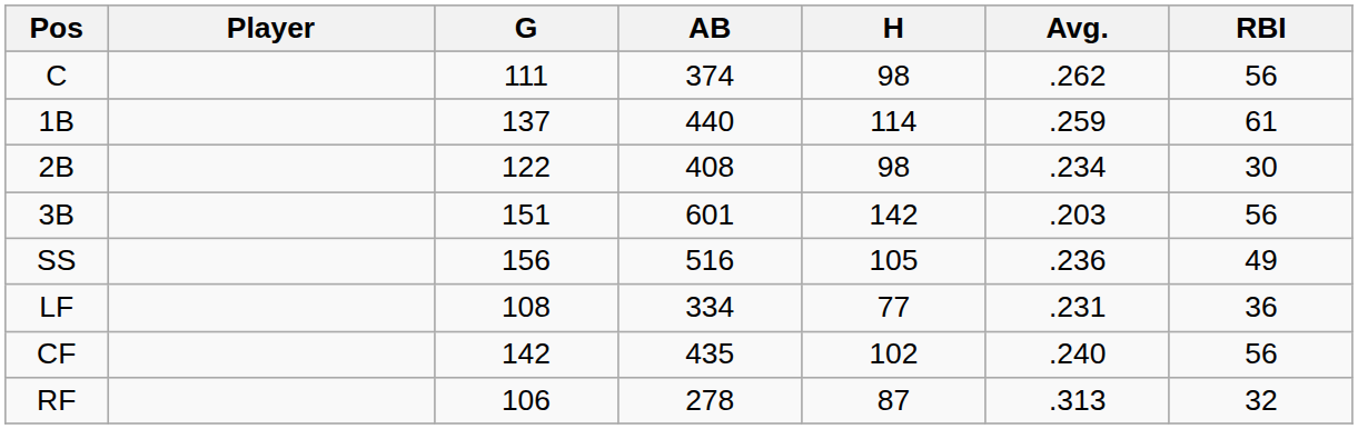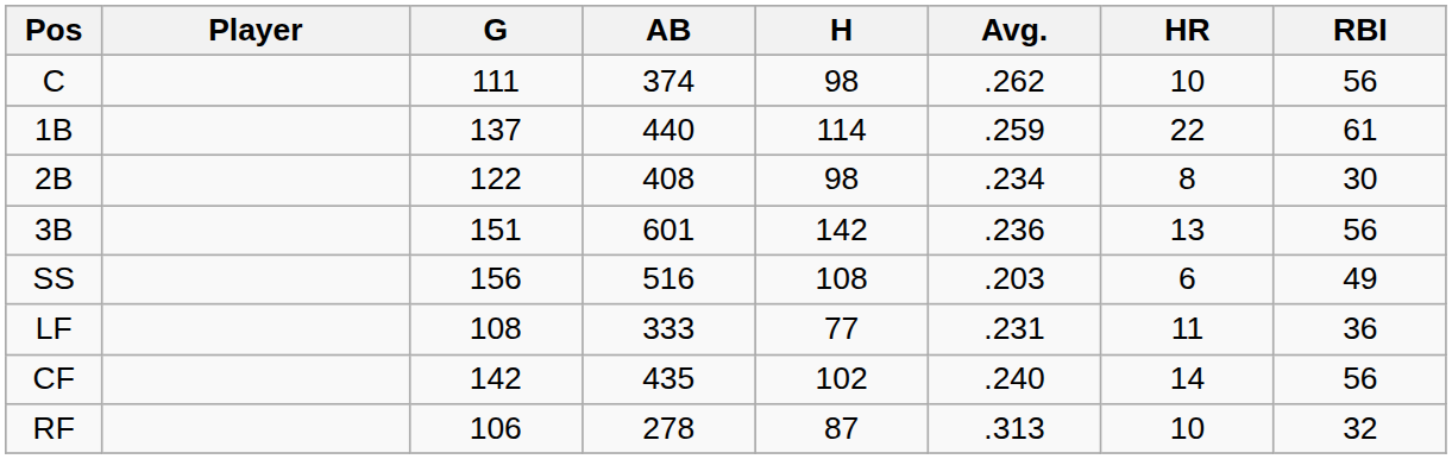+ column: HR | 10 | 22 | 8 | 13 | 6 | 11 | 14 | 10
3B | Avg.: .203 -> .236
SS | H: 105 -> 108
SS | Avg.: .236 -> .203
LF | AB: 334 -> 333
